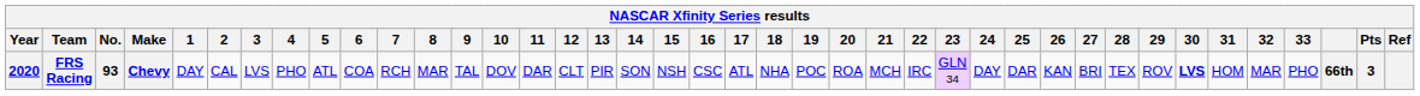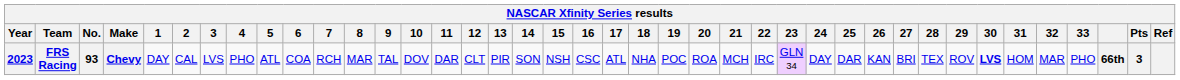FRS Racing | Year: 2020 -> 2023
